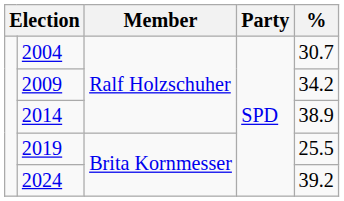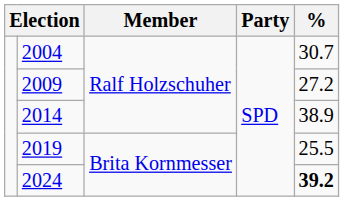2009 | %: 34.2 -> 27.2
2024 | %: normal -> bold
